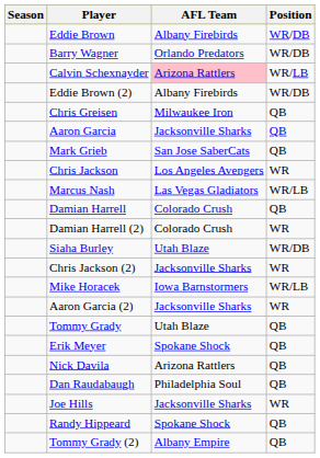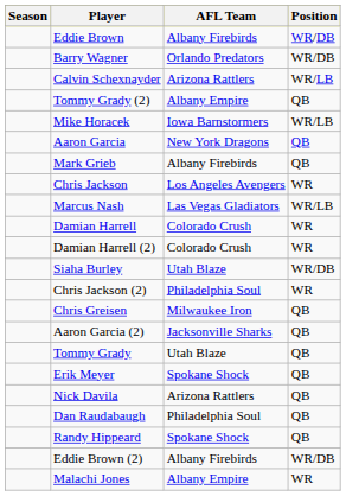Calvin Schexnayder | AFL Team: pink background -> no background
rows swapped: Eddie Brown (2) <-> Tommy Grady (2)
rows swapped: Mike Horacek <-> Chris Greisen
Aaron Garcia | AFL Team: Jacksonville Sharks -> New York Dragons
Mark Grieb | AFL Team: San Jose SaberCats -> Albany Firebirds
Damian Harrell | Position: QB -> WR
Chris Jackson (2) | AFL Team: Jacksonville Sharks -> Philadelphia Soul
Aaron Garcia (2) | Position: WR -> QB
- row: Joe Hills | Jacksonville Sharks | WR
+ row: Malachi Jones | Albany Empire | WR
